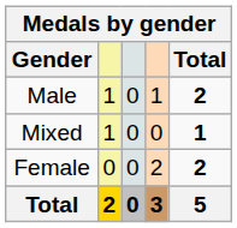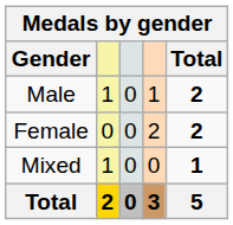rows swapped: Female <-> Mixed
